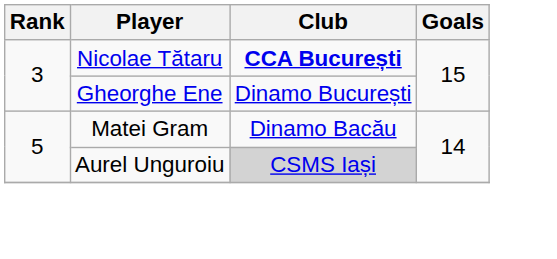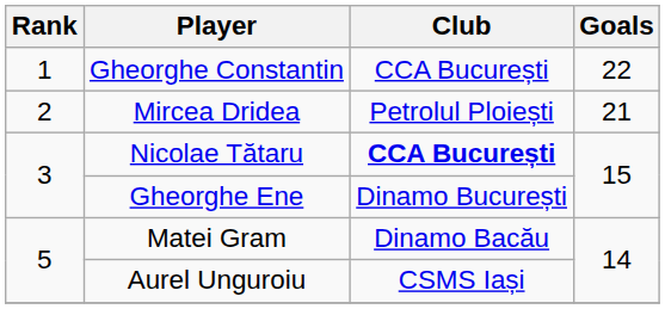+ row: 1 | Gheorghe Constantin | CCA București | 22
+ row: 2 | Mircea Dridea | Petrolul Ploiești | 21
Aurel Unguroiu | Club: lightgrey background -> no background
